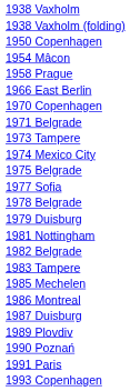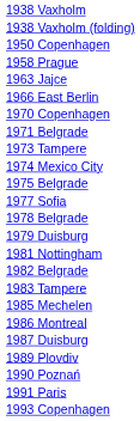- row: 1954 Mâcon
+ row: 1963 Jajce
